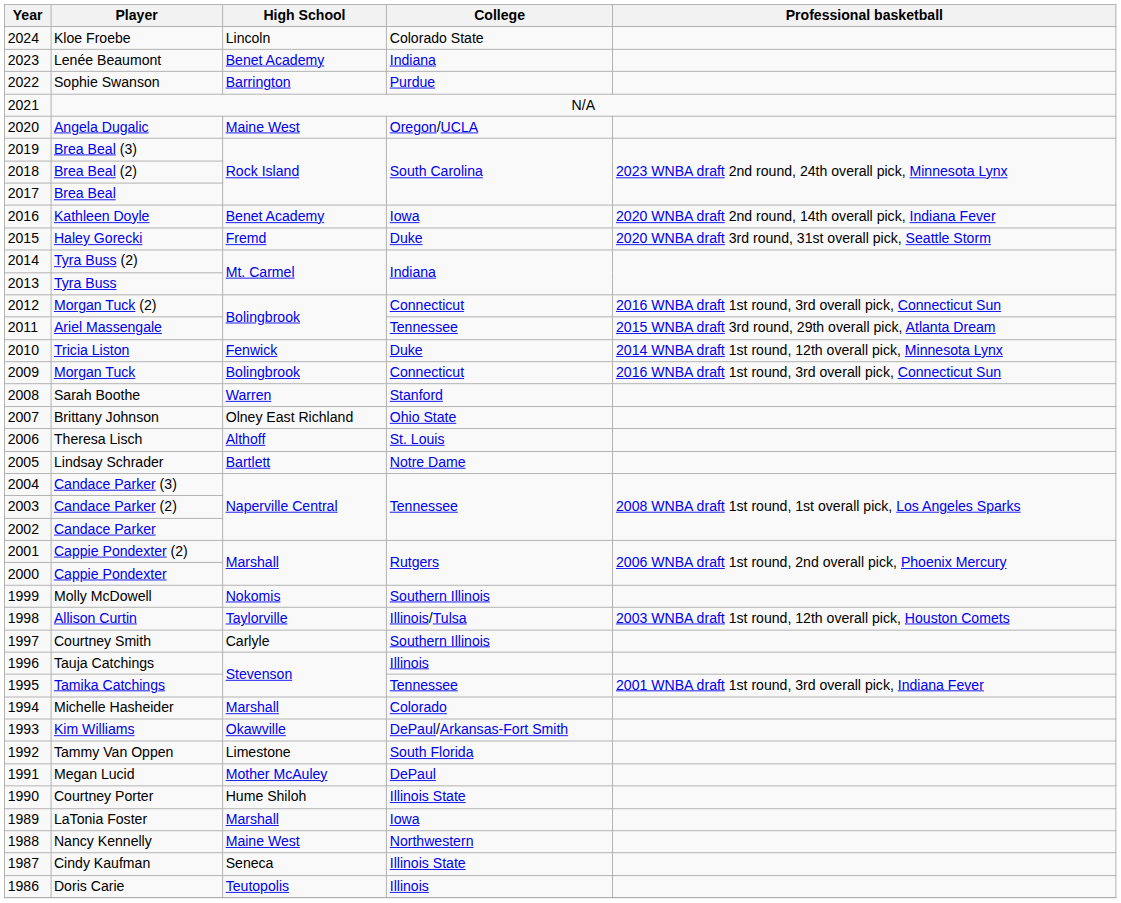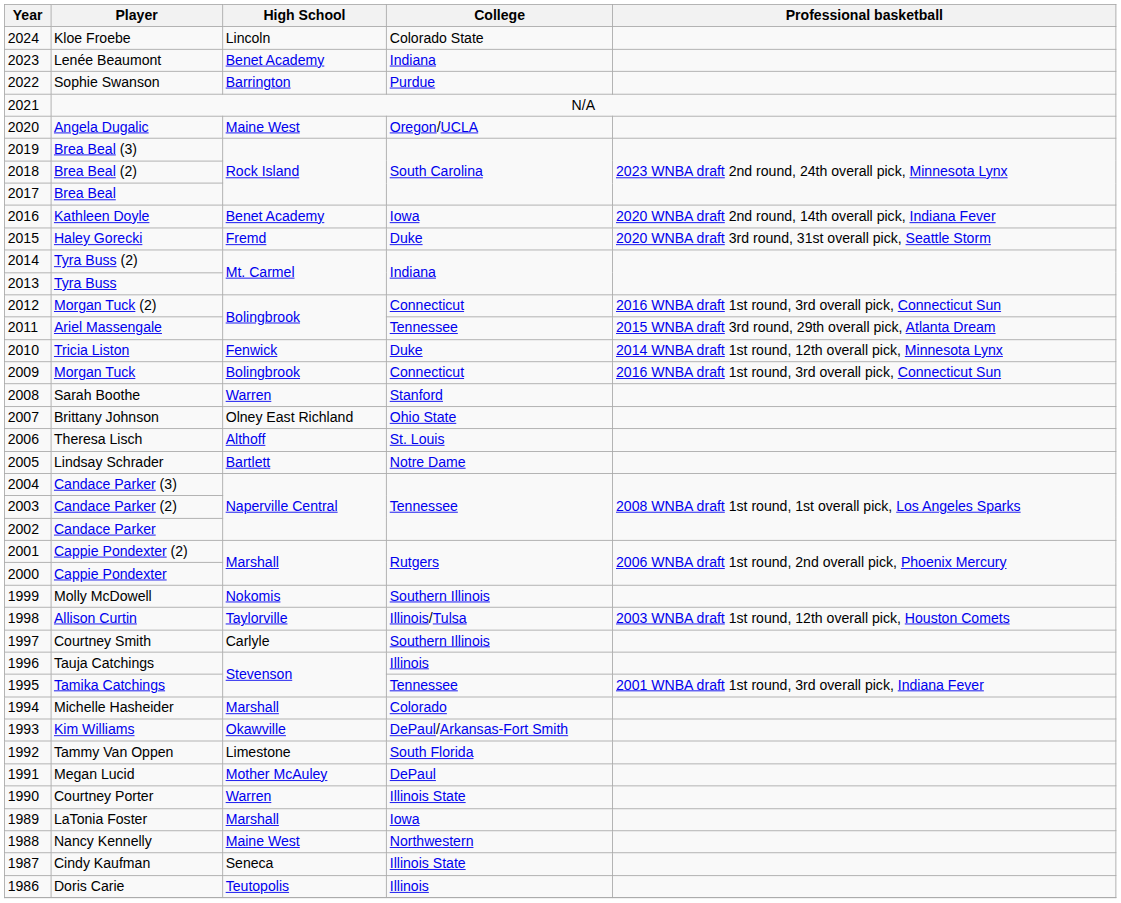Courtney Porter | High School: Hume Shiloh -> Warren
